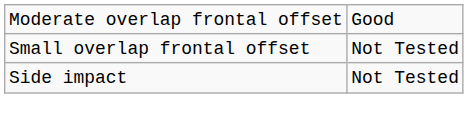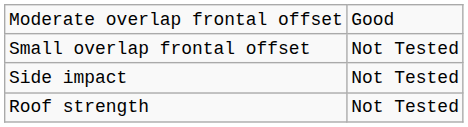+ row: Roof strength | Not Tested
